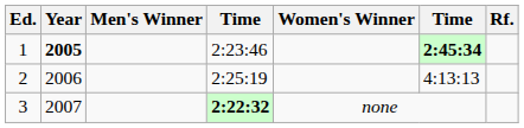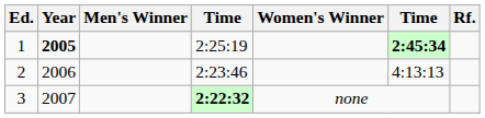1 | column 4: 2:23:46 -> 2:25:19
2 | column 4: 2:25:19 -> 2:23:46
